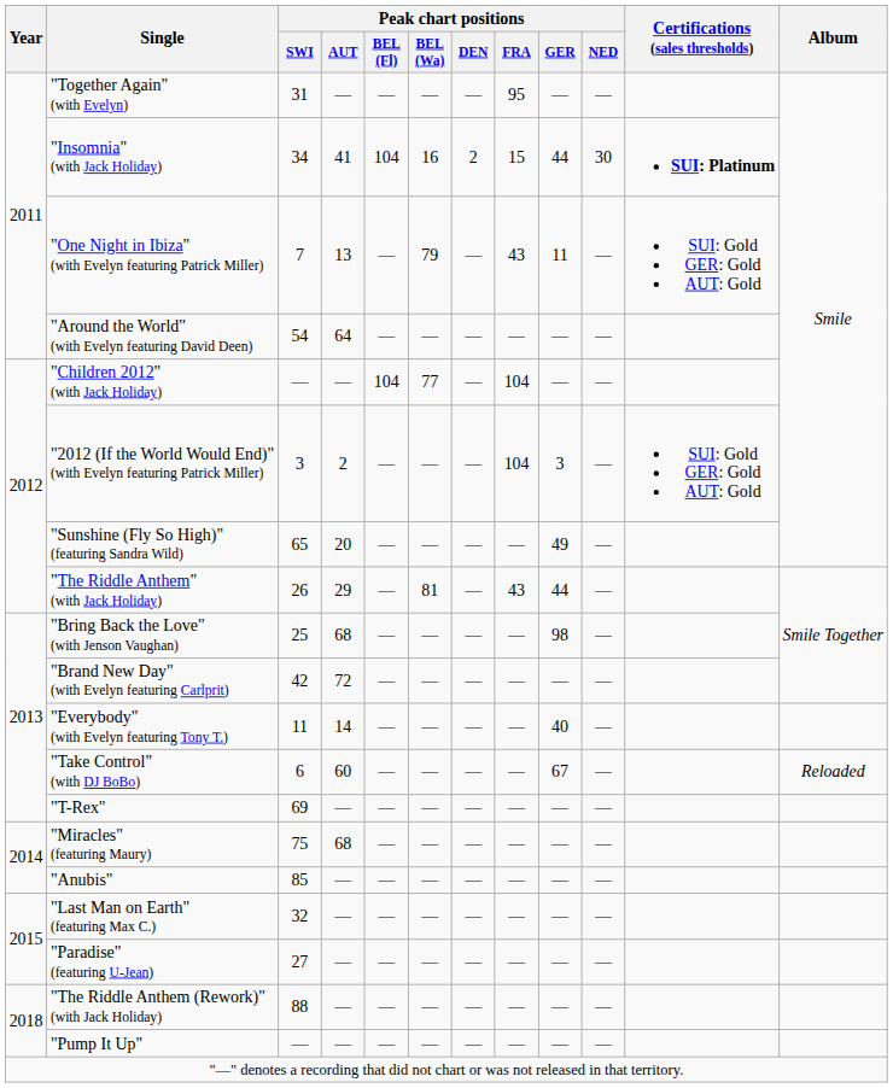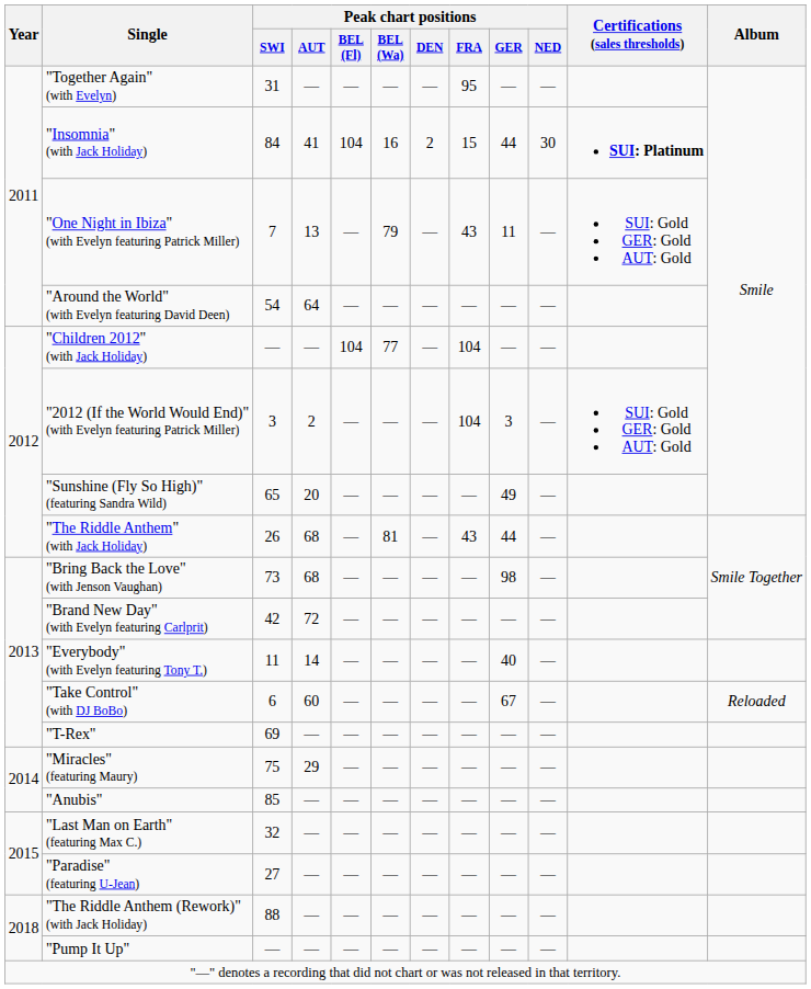"Insomnia" (with Jack Holiday) | Peak chart positions / SWI: 34 -> 84
"The Riddle Anthem" (with Jack Holiday) | Peak chart positions / AUT: 29 -> 68
"Bring Back the Love" (with Jenson Vaughan) | Peak chart positions / SWI: 25 -> 73
"Miracles" (featuring Maury) | Peak chart positions / AUT: 68 -> 29
